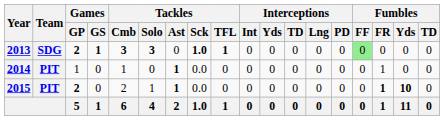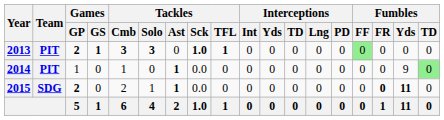2013 | Team: SDG -> PIT
2014 | Fumbles / FR: 1 -> 0
2014 | Fumbles / Yds: 0 -> 9
2014 | Fumbles / TD: no background -> lightgreen background
2015 | Team: PIT -> SDG
2015 | Fumbles / FR: 1 -> 0
2015 | Fumbles / Yds: 10 -> 11
